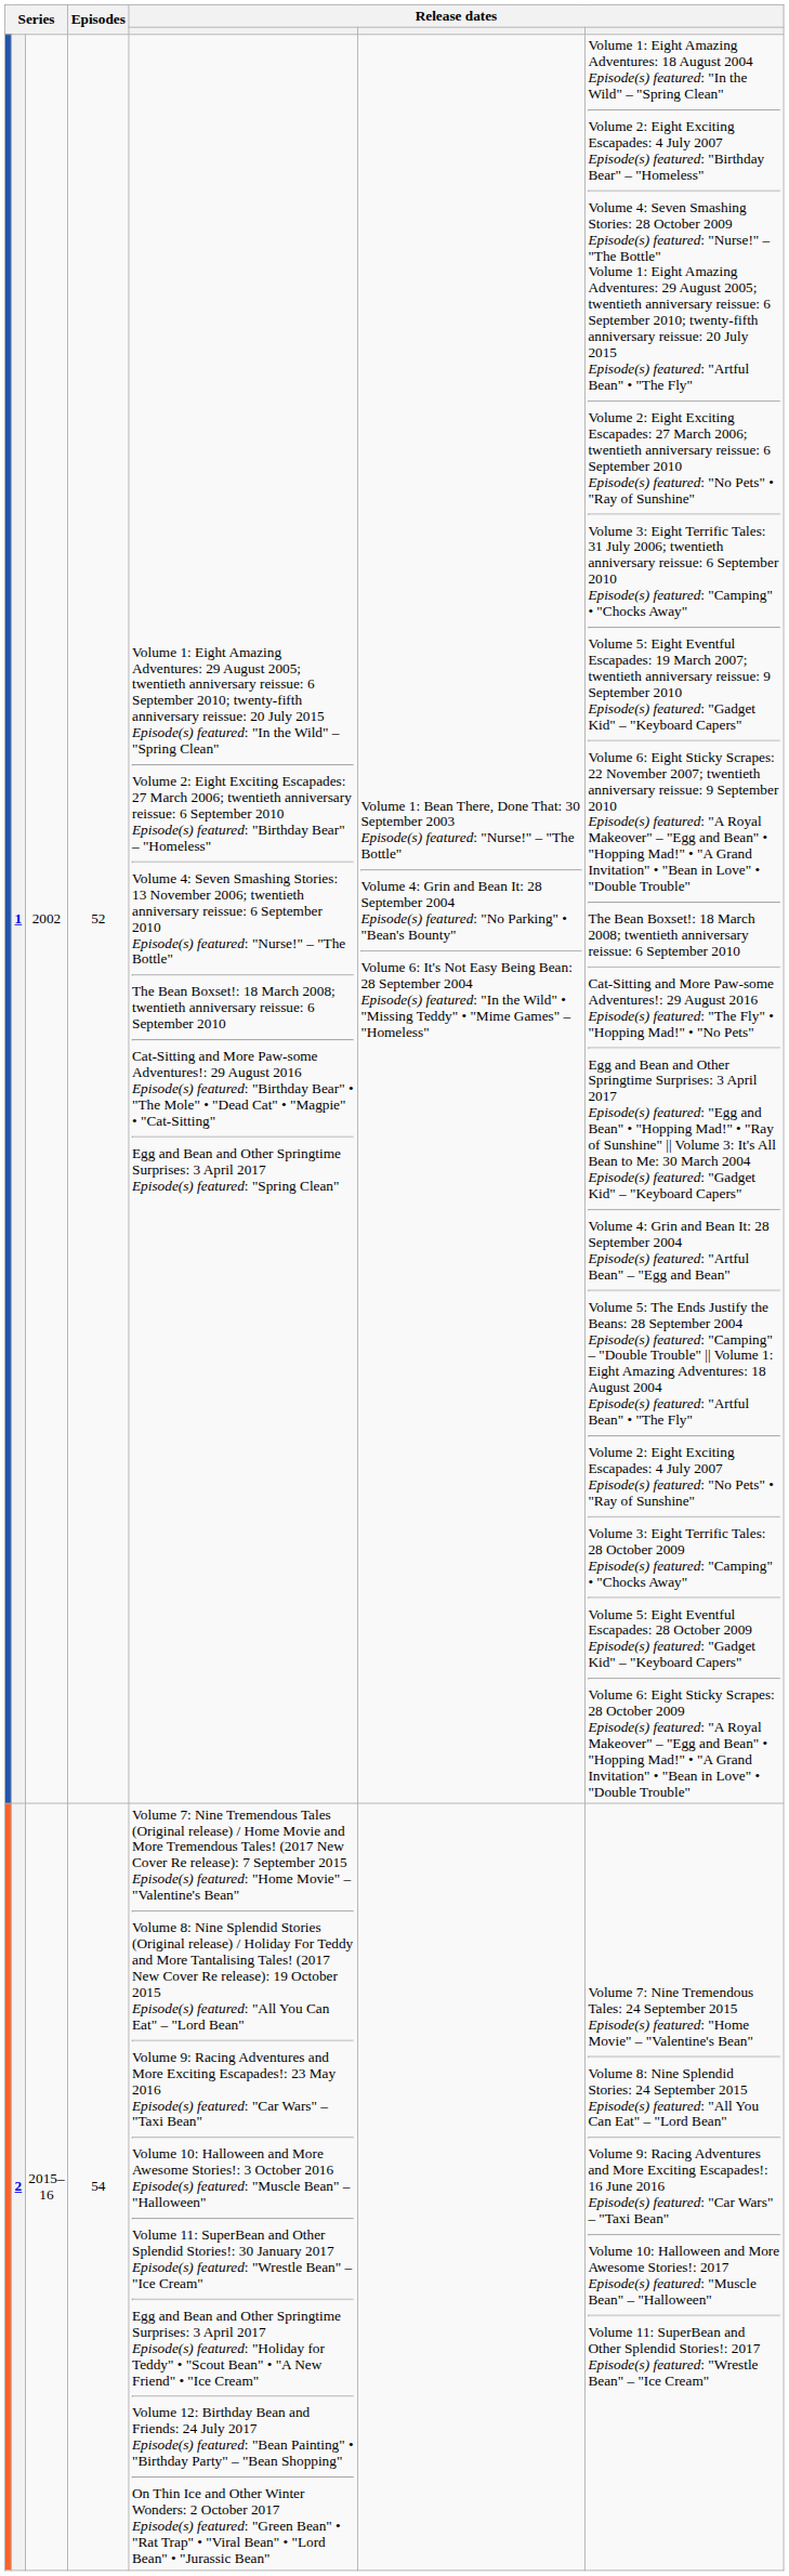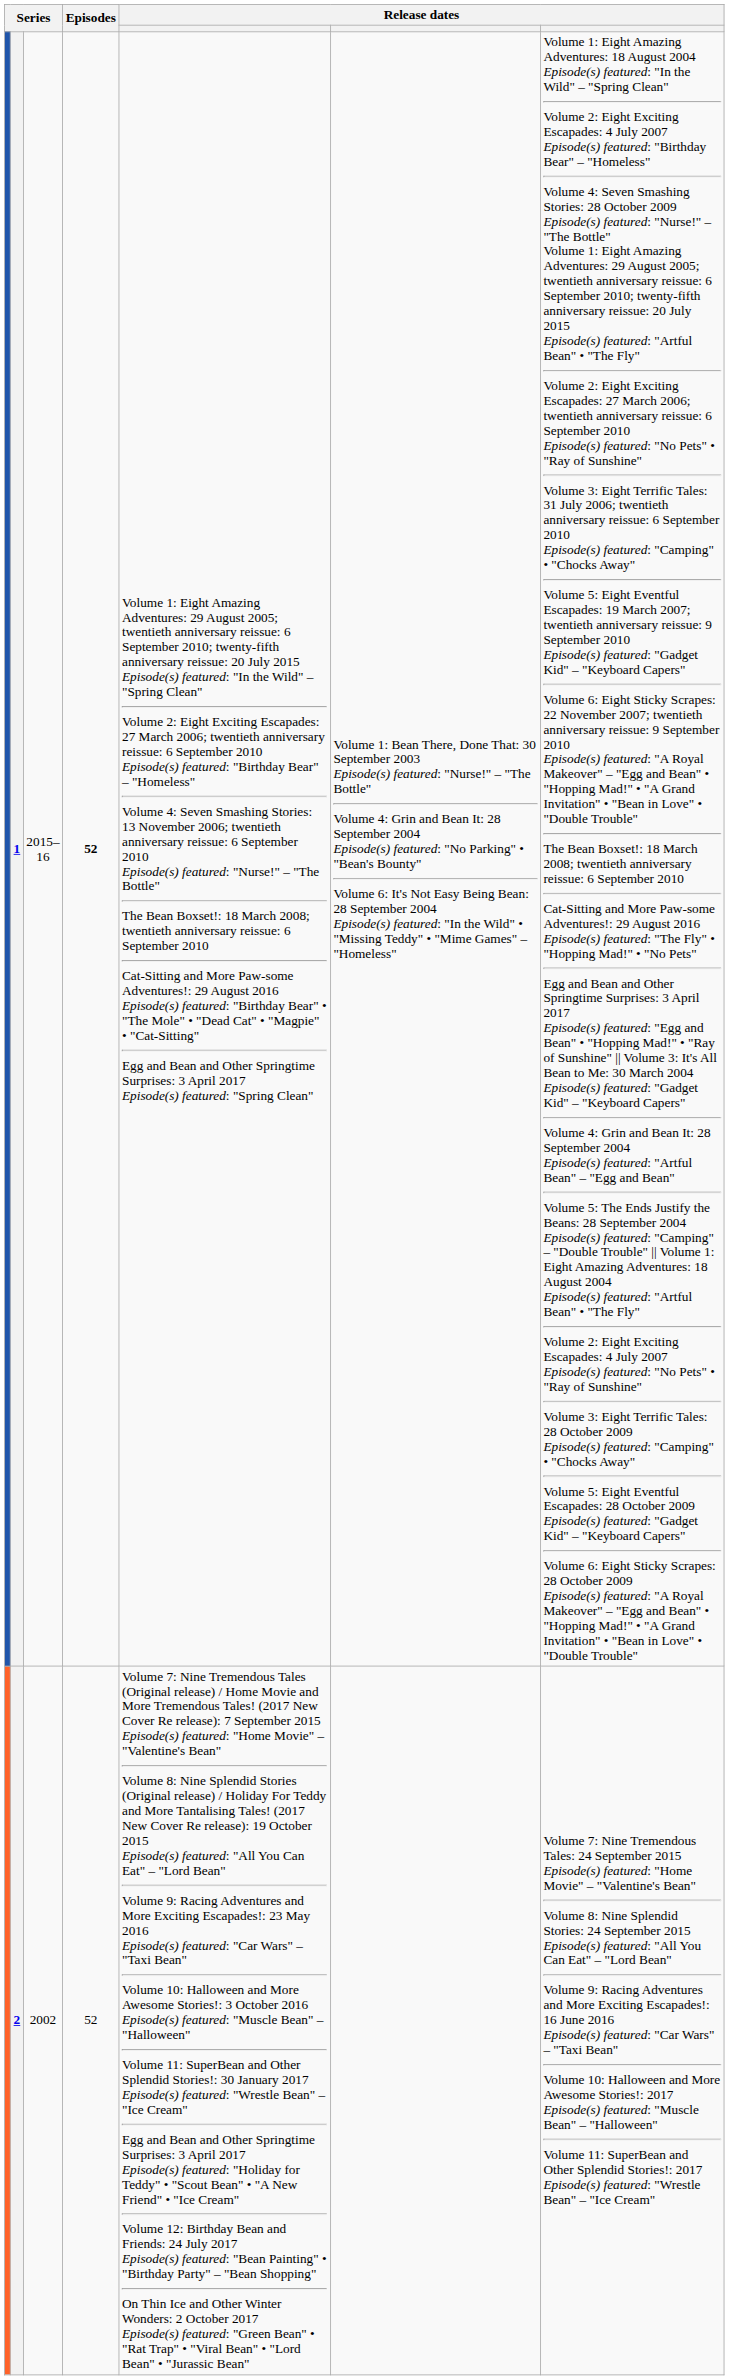1 | column 3: 2002 -> 2015–16
1 | Episodes: normal -> bold
2 | column 3: 2015–16 -> 2002
2 | Episodes: 54 -> 52
